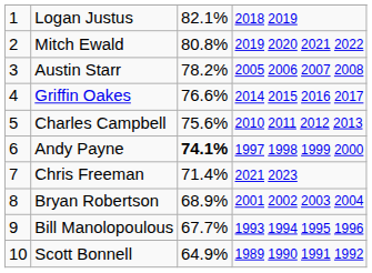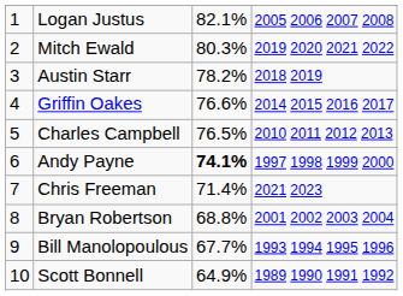Logan Justus | column 4: 2018 2019 -> 2005 2006 2007 2008
Mitch Ewald | column 3: 80.8% -> 80.3%
Austin Starr | column 4: 2005 2006 2007 2008 -> 2018 2019
Charles Campbell | column 3: 75.6% -> 76.5%
Bryan Robertson | column 3: 68.9% -> 68.8%
